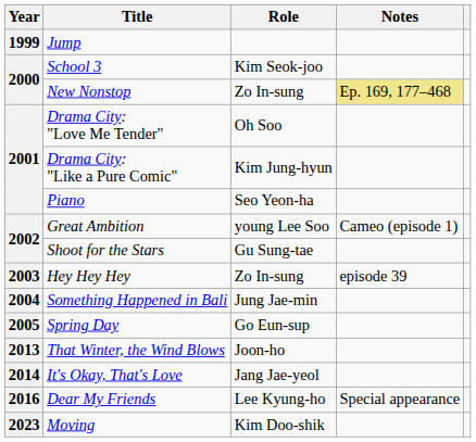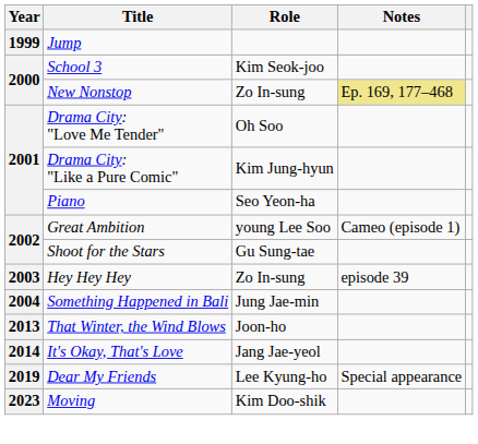- row: 2005 | Spring Day | Go Eun-sup
Dear My Friends | Year: 2016 -> 2019
